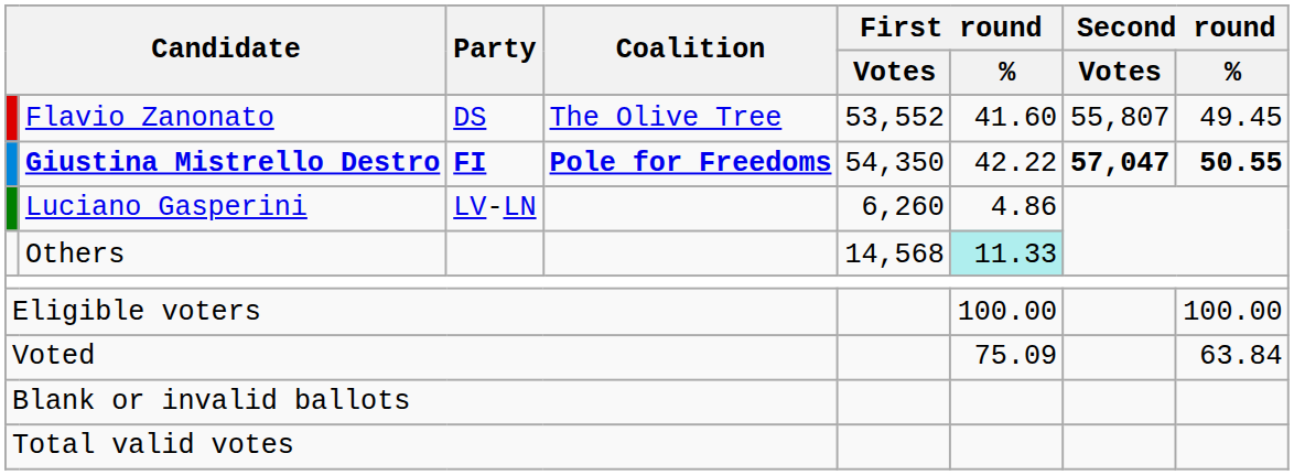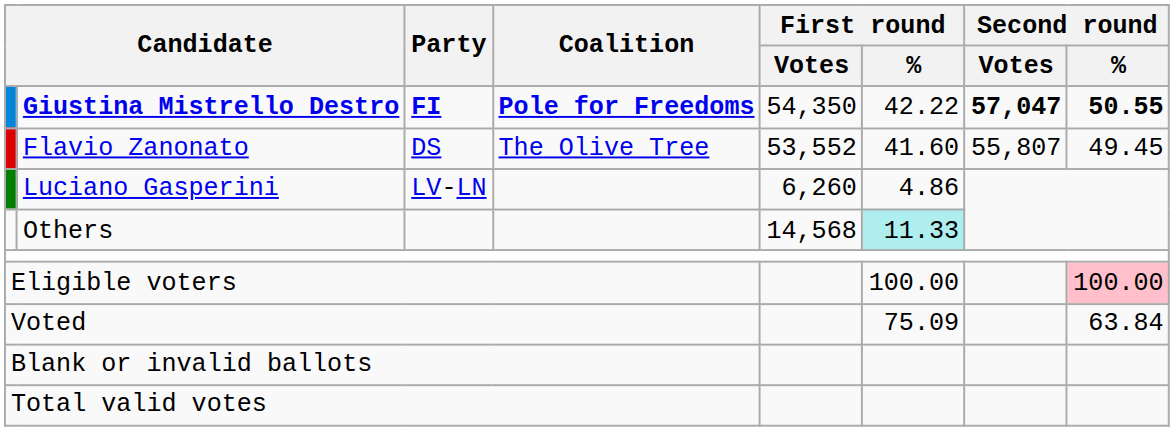rows swapped: Giustina Mistrello Destro <-> Flavio Zanonato
Eligible voters | Second round / %: no background -> pink background
